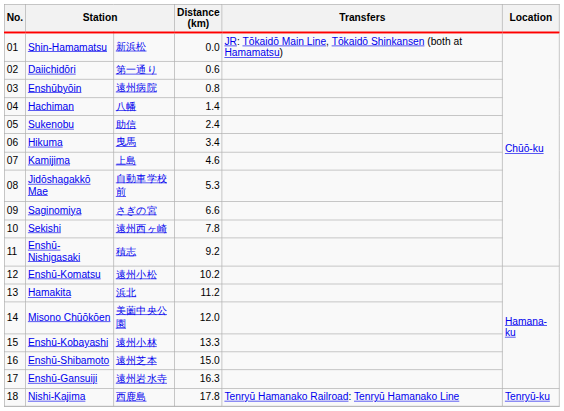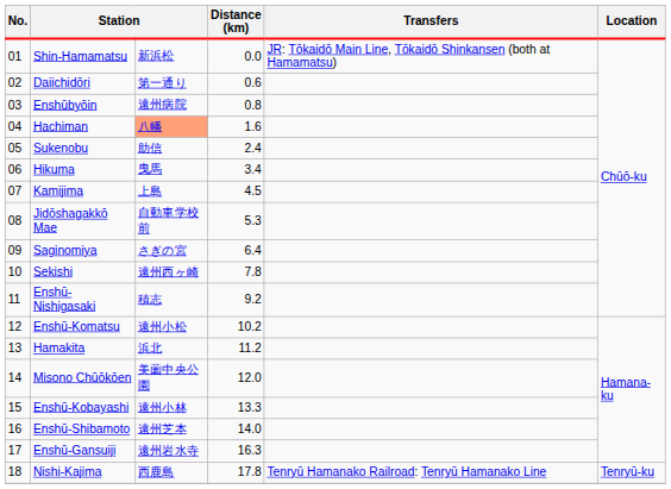Hachiman | column 3: no background -> lightsalmon background
Hachiman | Distance (km): 1.4 -> 1.6
Kamijima | Distance (km): 4.6 -> 4.5
Saginomiya | Distance (km): 6.6 -> 6.4
Enshū-Shibamoto | Distance (km): 15.0 -> 14.0
